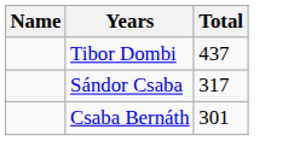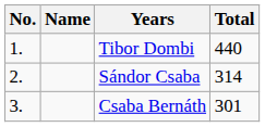+ column: No. | 1. | 2. | 3.
Tibor Dombi | Total: 437 -> 440
Sándor Csaba | Total: 317 -> 314
